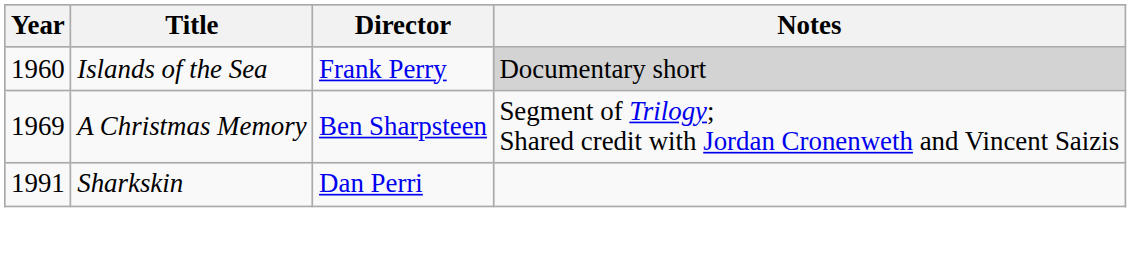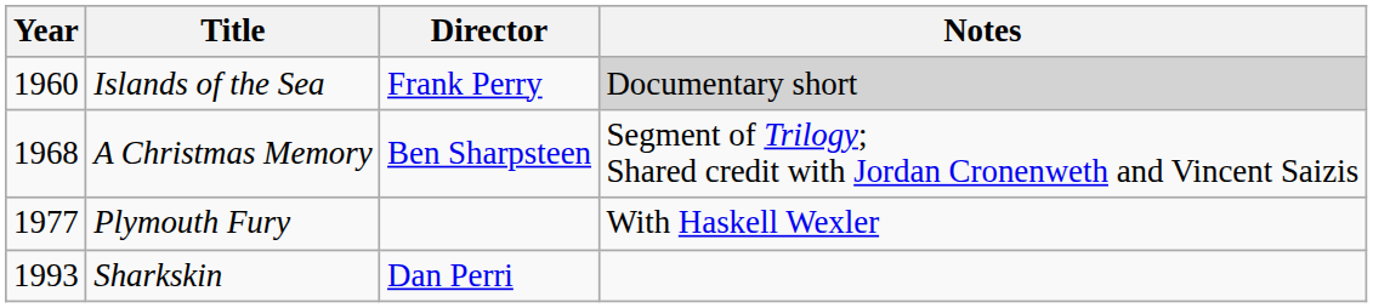A Christmas Memory | Year: 1969 -> 1968
+ row: 1977 | Plymouth Fury | With Haskell Wexler
Sharkskin | Year: 1991 -> 1993
